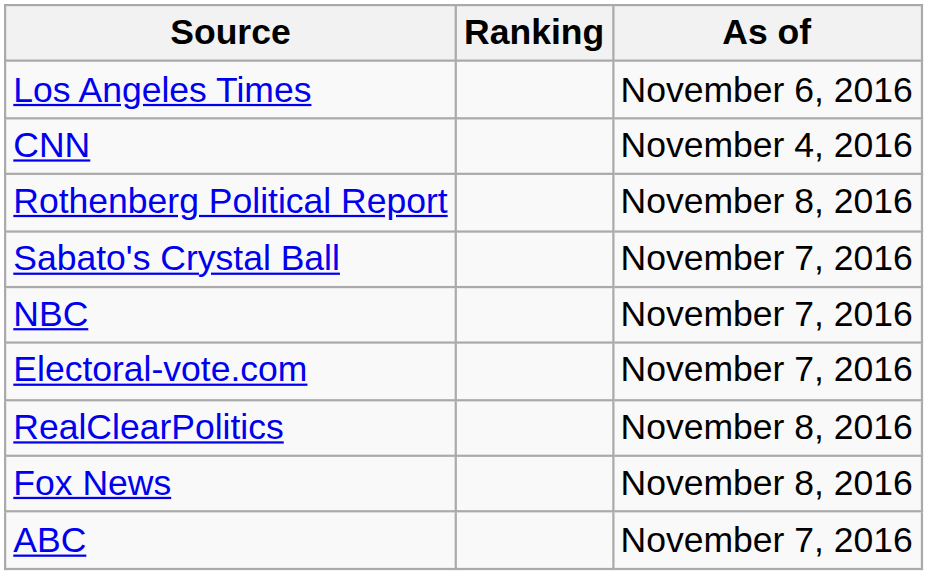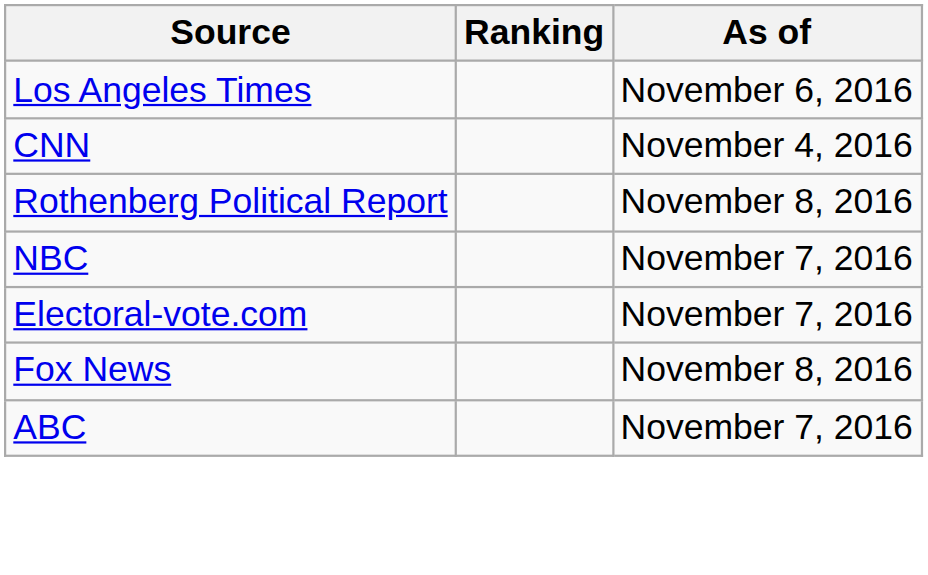- row: Sabato's Crystal Ball | November 7, 2016
- row: RealClearPolitics | November 8, 2016
